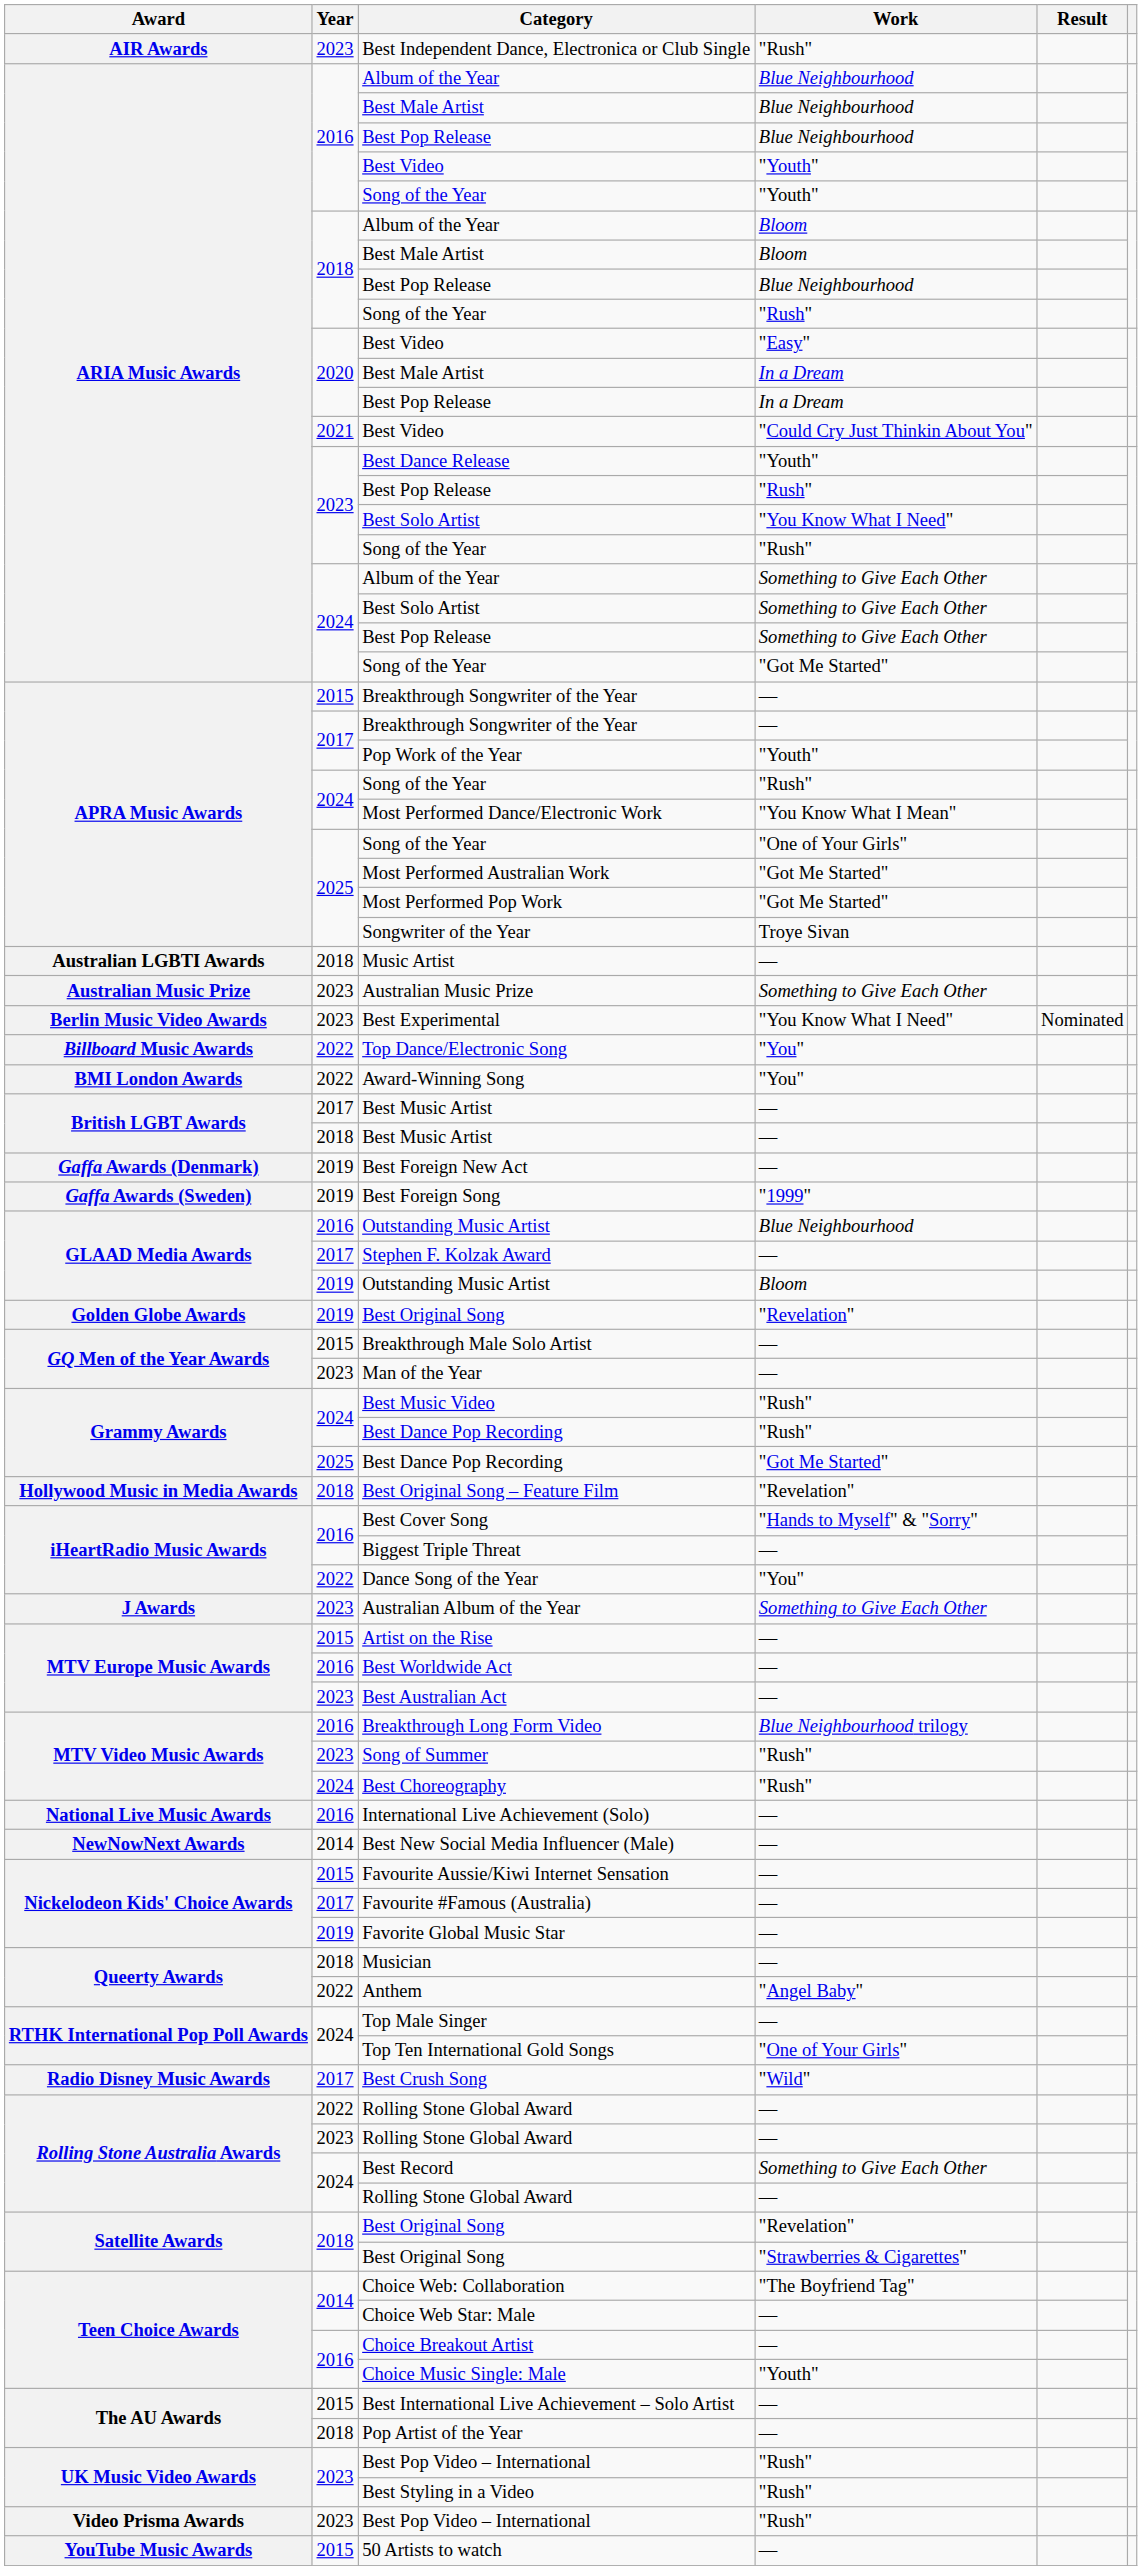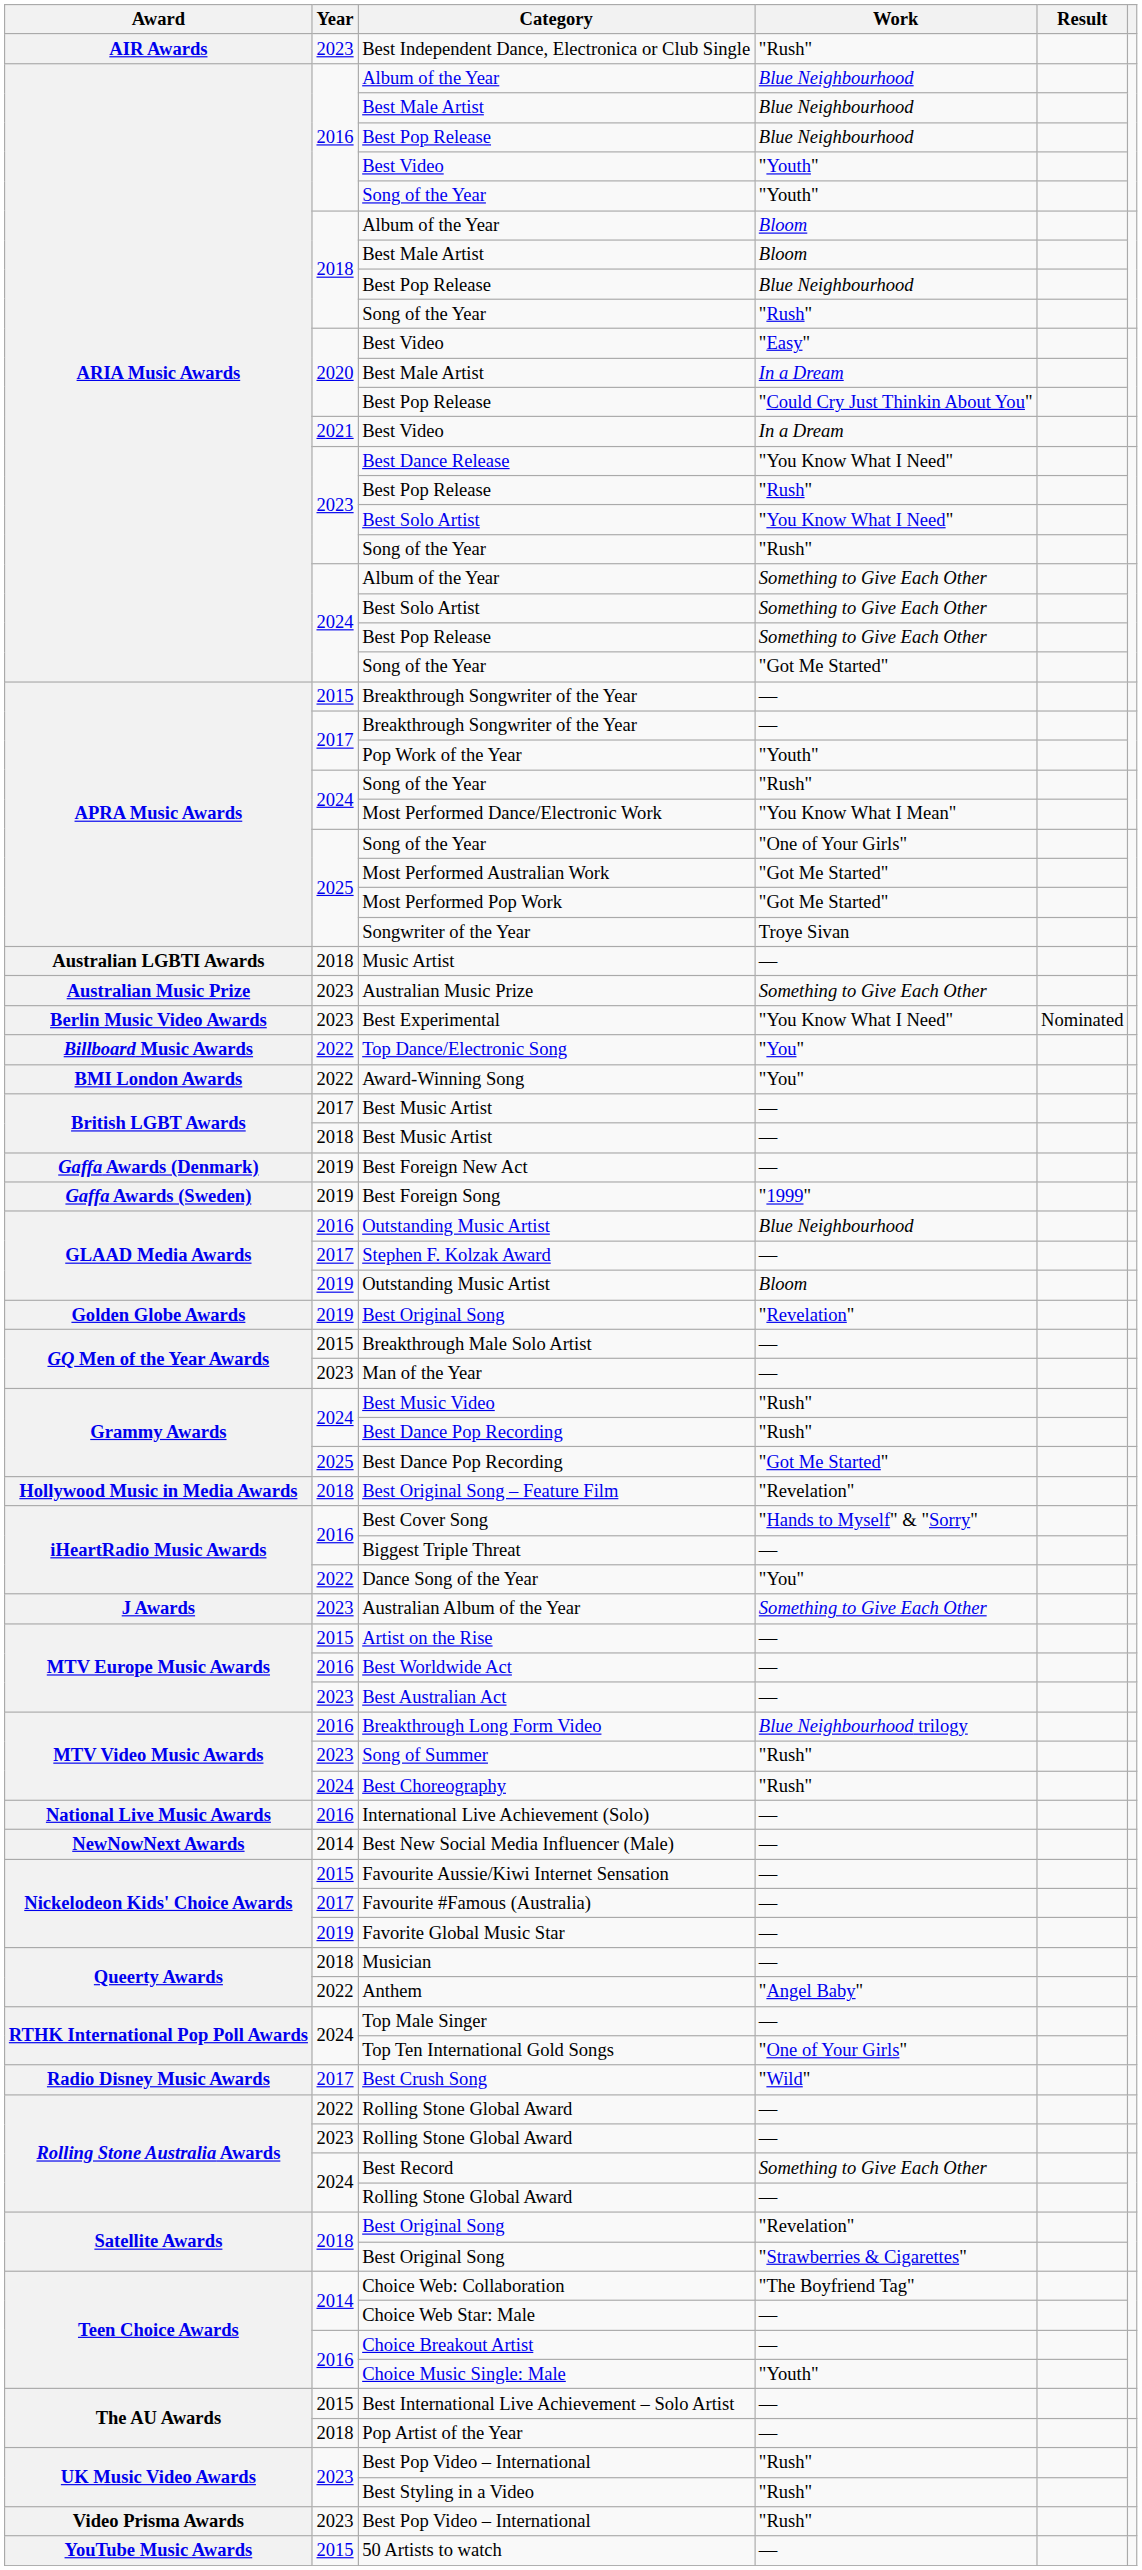2020 / Best Pop Release | Work: In a Dream -> "Could Cry Just Thinkin About You"
2021 / Best Video | Work: "Could Cry Just Thinkin About You" -> In a Dream
Best Dance Release | Work: "Youth" -> "You Know What I Need"
